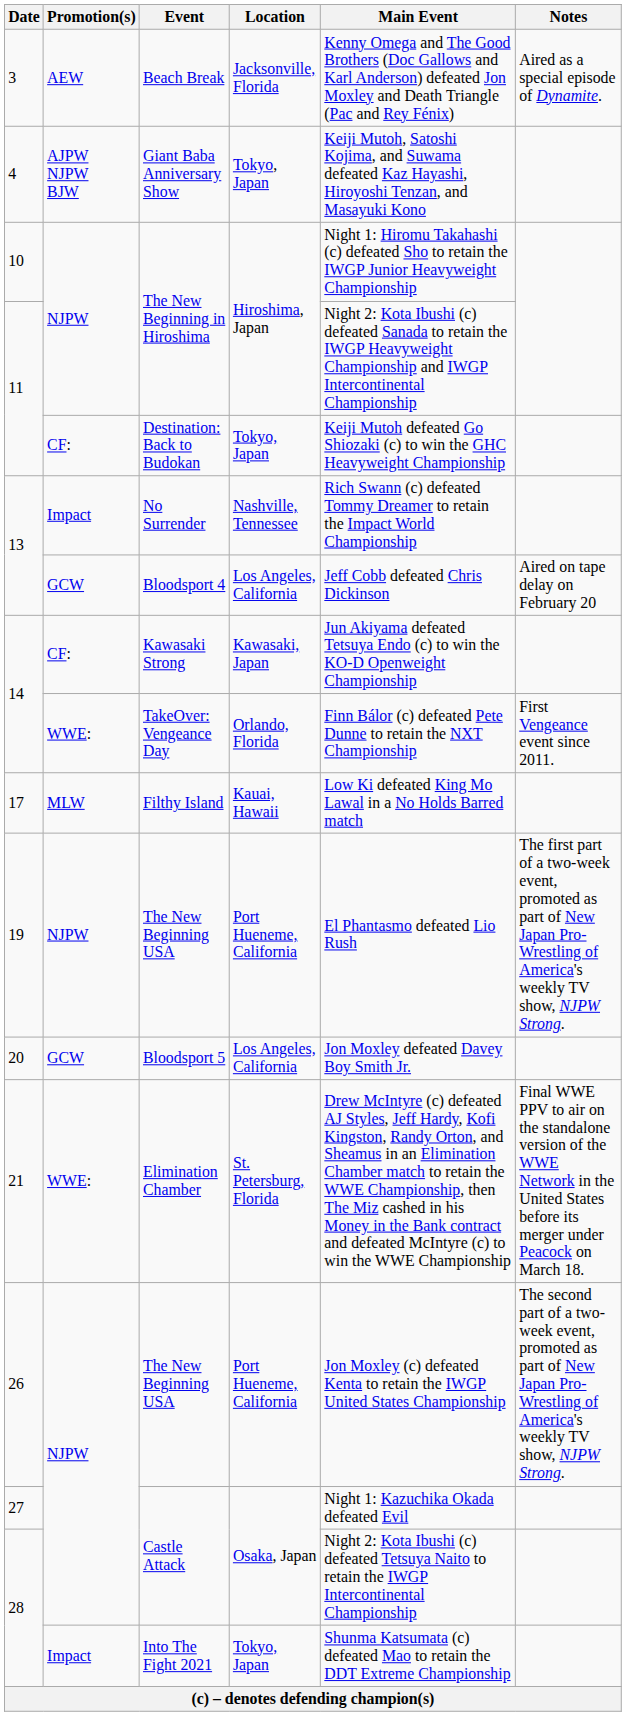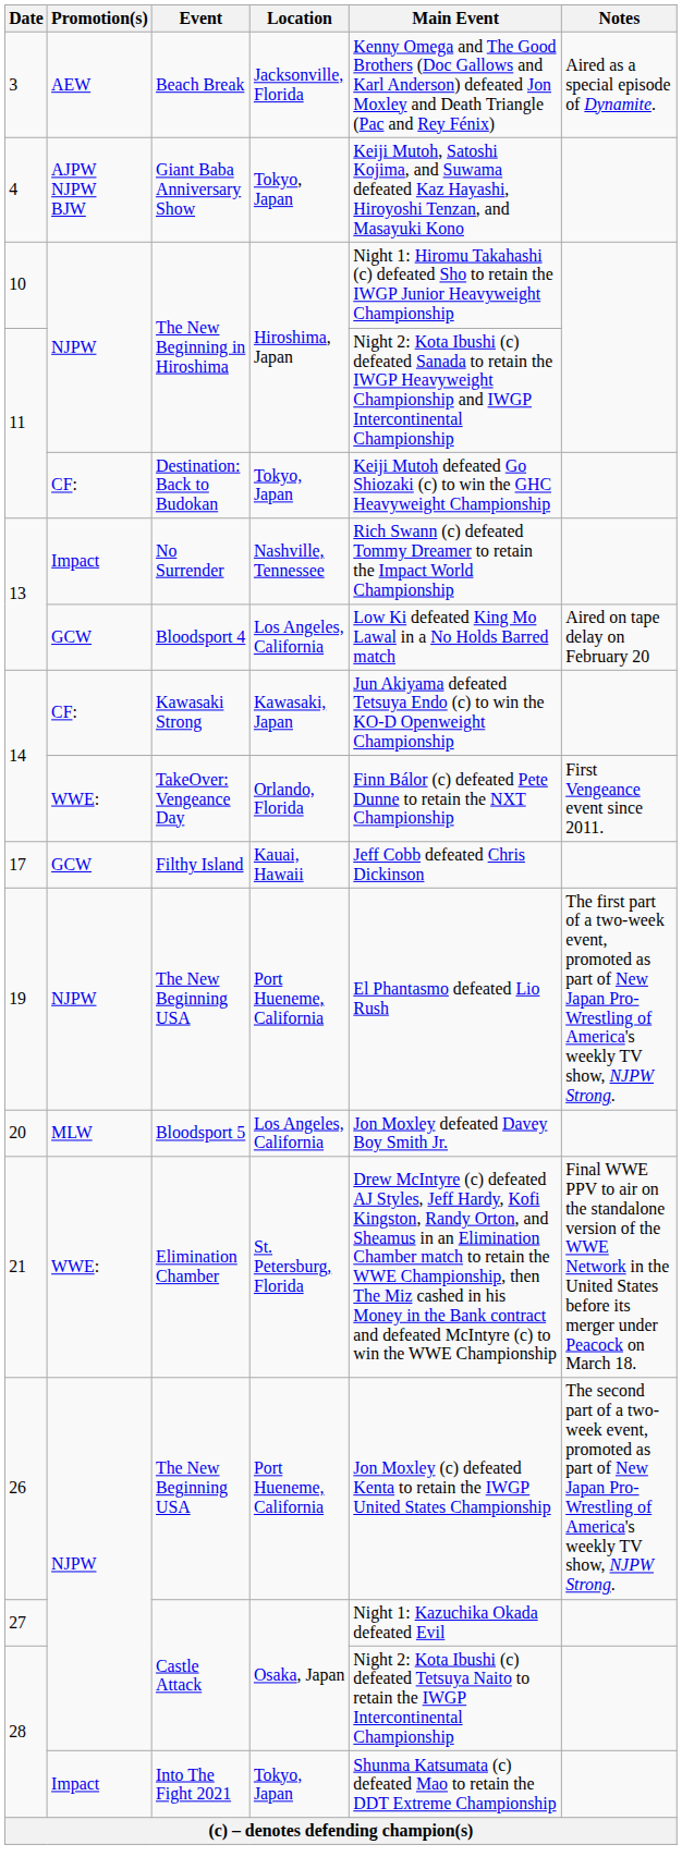Bloodsport 4 | Main Event: Jeff Cobb defeated Chris Dickinson -> Low Ki defeated King Mo Lawal in a No Holds Barred match
Filthy Island | Promotion(s): MLW -> GCW
Filthy Island | Main Event: Low Ki defeated King Mo Lawal in a No Holds Barred match -> Jeff Cobb defeated Chris Dickinson
Bloodsport 5 | Promotion(s): GCW -> MLW
